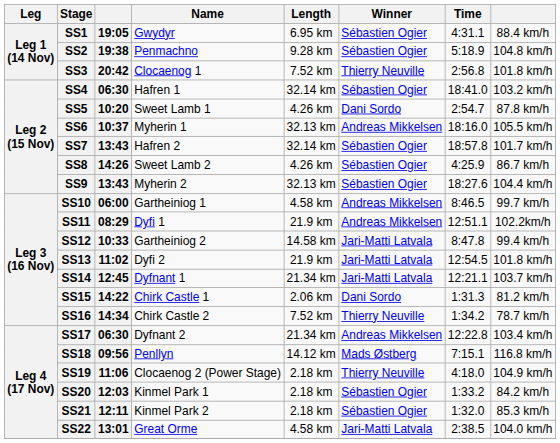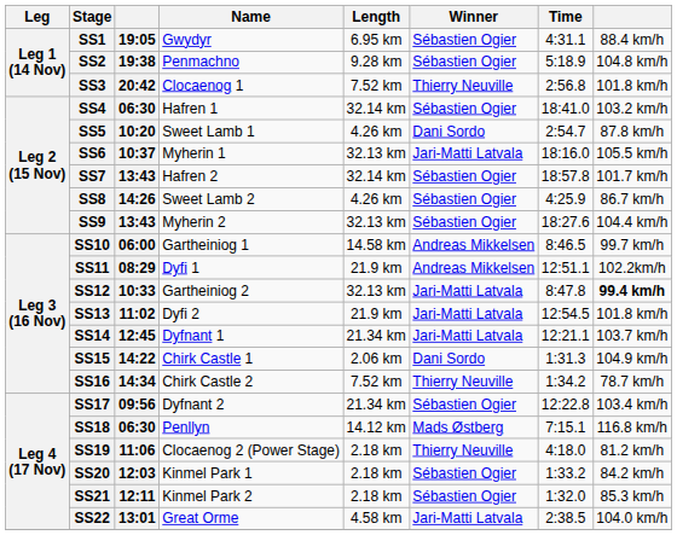SS6 | Winner: Andreas Mikkelsen -> Jari-Matti Latvala
SS10 | Length: 4.58 km -> 14.58 km
SS12 | Length: 14.58 km -> 32.13 km
SS12 | column 8: normal -> bold
SS15 | column 8: 81.2 km/h -> 104.9 km/h
SS17 | column 3: 06:30 -> 09:56
SS17 | Winner: Andreas Mikkelsen -> Sébastien Ogier
SS18 | column 3: 09:56 -> 06:30
SS19 | column 8: 104.9 km/h -> 81.2 km/h
